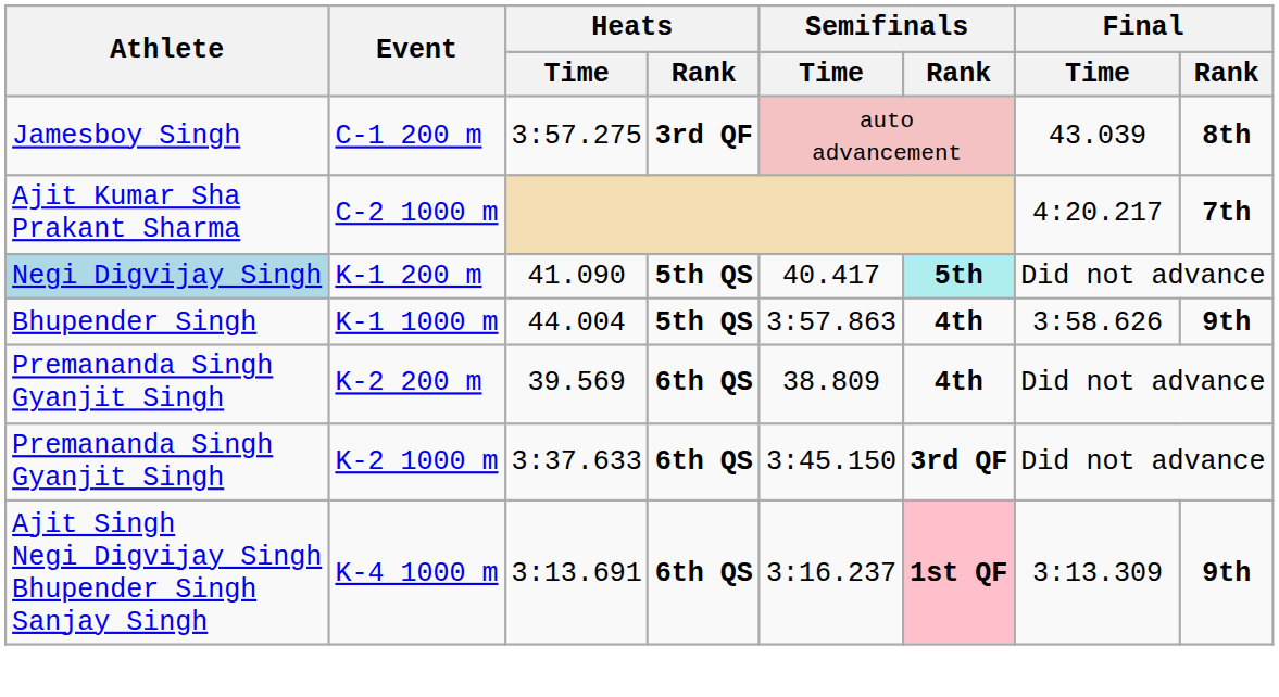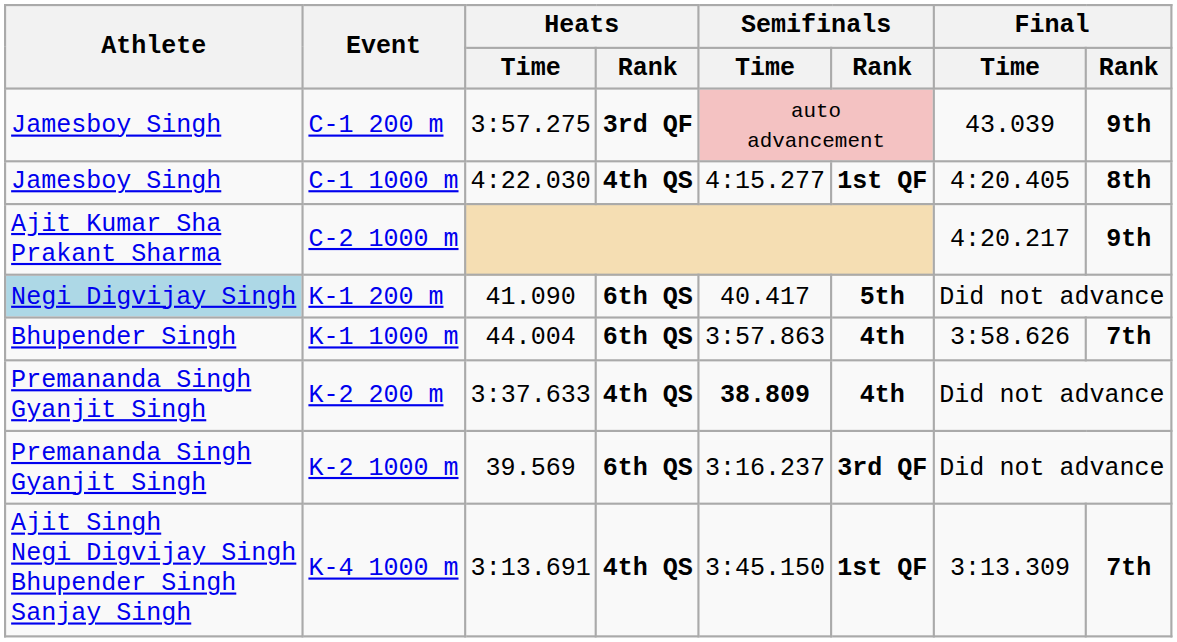C-1 200 m | Final / Rank: 8th -> 9th
+ row: Jamesboy Singh | C-1 1000 m | 4:22.030 | 4th QS | 4:15.277 | 1st QF | 4:20.405 | 8th
C-2 1000 m | Final / Rank: 7th -> 9th
K-1 200 m | Heats / Rank: 5th QS -> 6th QS
K-1 200 m | Semifinals / Rank: paleturquoise background -> no background
K-1 1000 m | Heats / Rank: 5th QS -> 6th QS
K-1 1000 m | Final / Rank: 9th -> 7th
K-2 200 m | Heats / Time: 39.569 -> 3:37.633
K-2 200 m | Heats / Rank: 6th QS -> 4th QS
K-2 200 m | Semifinals / Time: normal -> bold
K-2 1000 m | Heats / Time: 3:37.633 -> 39.569
K-2 1000 m | Semifinals / Time: 3:45.150 -> 3:16.237
K-4 1000 m | Heats / Rank: 6th QS -> 4th QS
K-4 1000 m | Semifinals / Time: 3:16.237 -> 3:45.150
K-4 1000 m | Semifinals / Rank: pink background -> no background
K-4 1000 m | Final / Rank: 9th -> 7th
